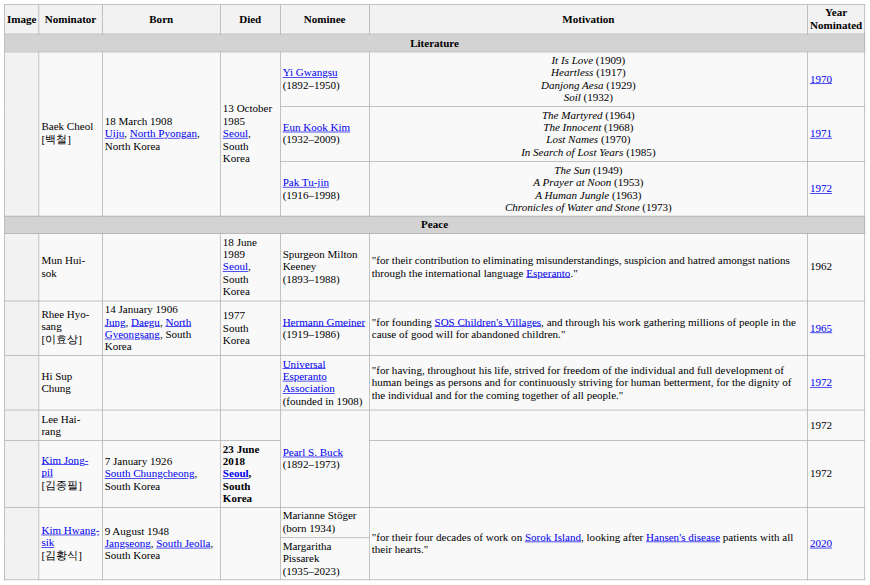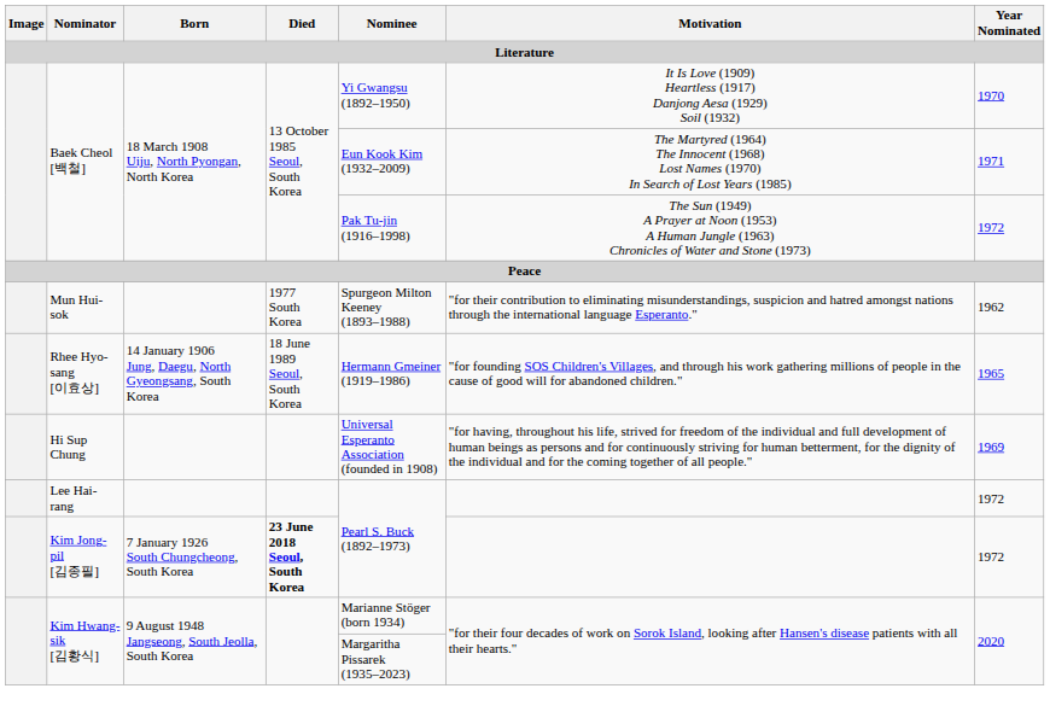Mun Hui-sok | Died: 18 June 1989 Seoul, South Korea -> 1977 South Korea
Rhee Hyo-sang [이효상] | Died: 1977 South Korea -> 18 June 1989 Seoul, South Korea
Hi Sup Chung | Year Nominated: 1972 -> 1969
